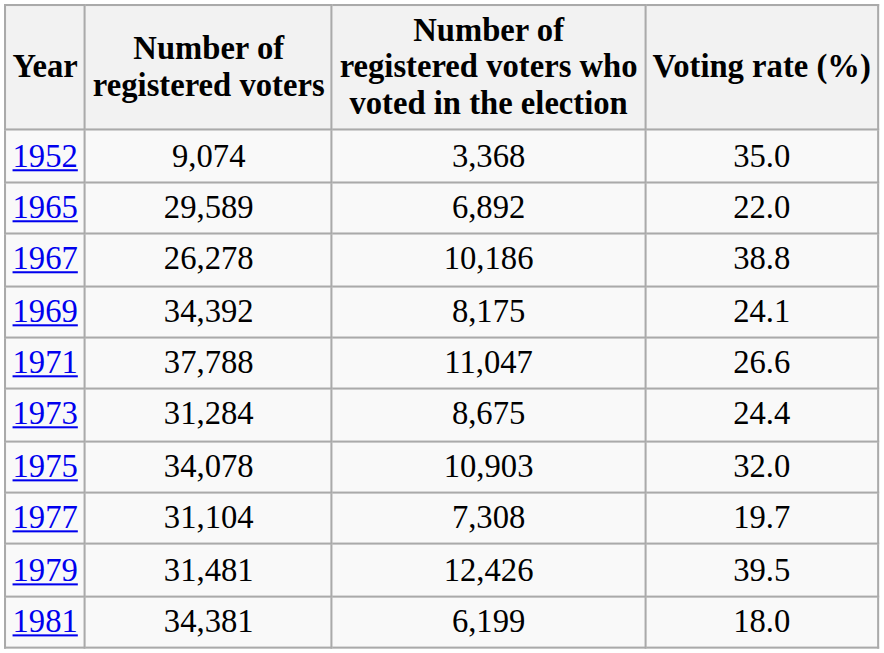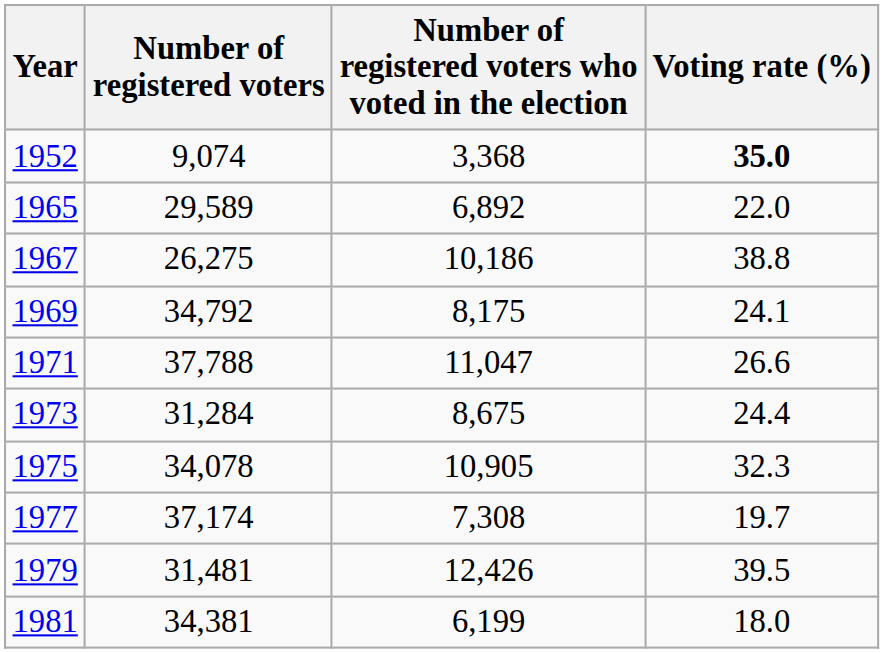1952 | Voting rate (%): normal -> bold
1967 | Number of registered voters: 26,278 -> 26,275
1969 | Number of registered voters: 34,392 -> 34,792
1975 | Number of registered voters who voted in the election: 10,903 -> 10,905
1975 | Voting rate (%): 32.0 -> 32.3
1977 | Number of registered voters: 31,104 -> 37,174
